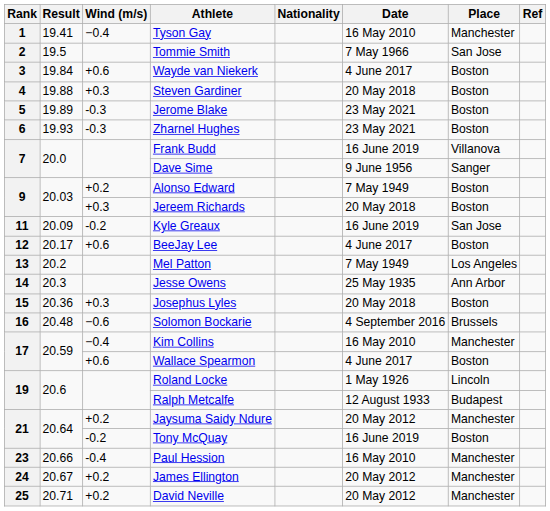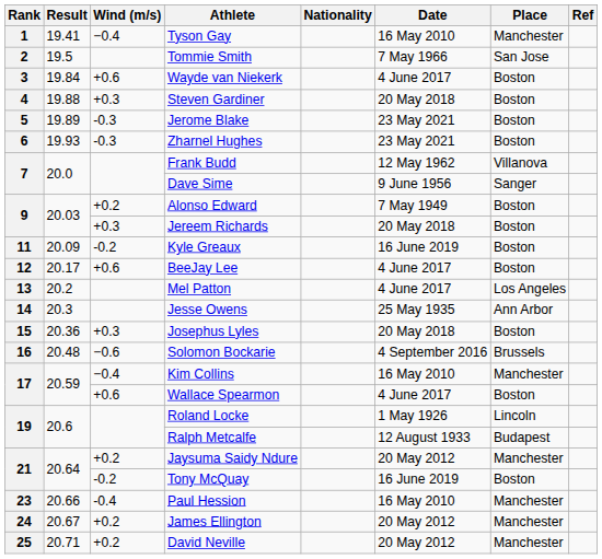Frank Budd | Date: 16 June 2019 -> 12 May 1962
Kyle Greaux | Place: San Jose -> Boston
Mel Patton | Date: 7 May 1949 -> 4 June 2017
